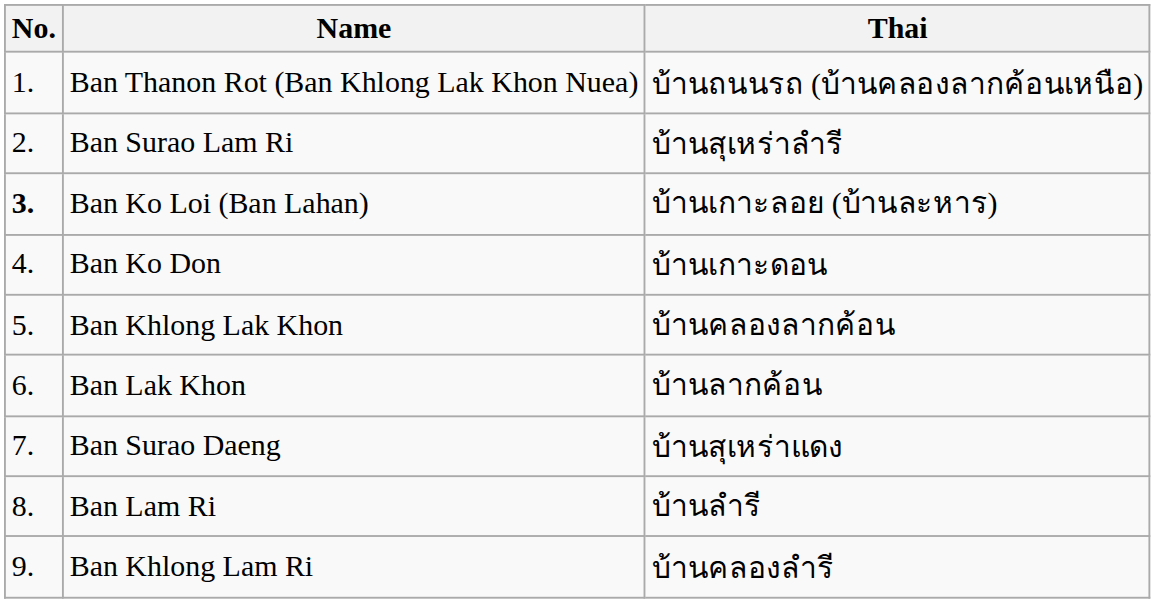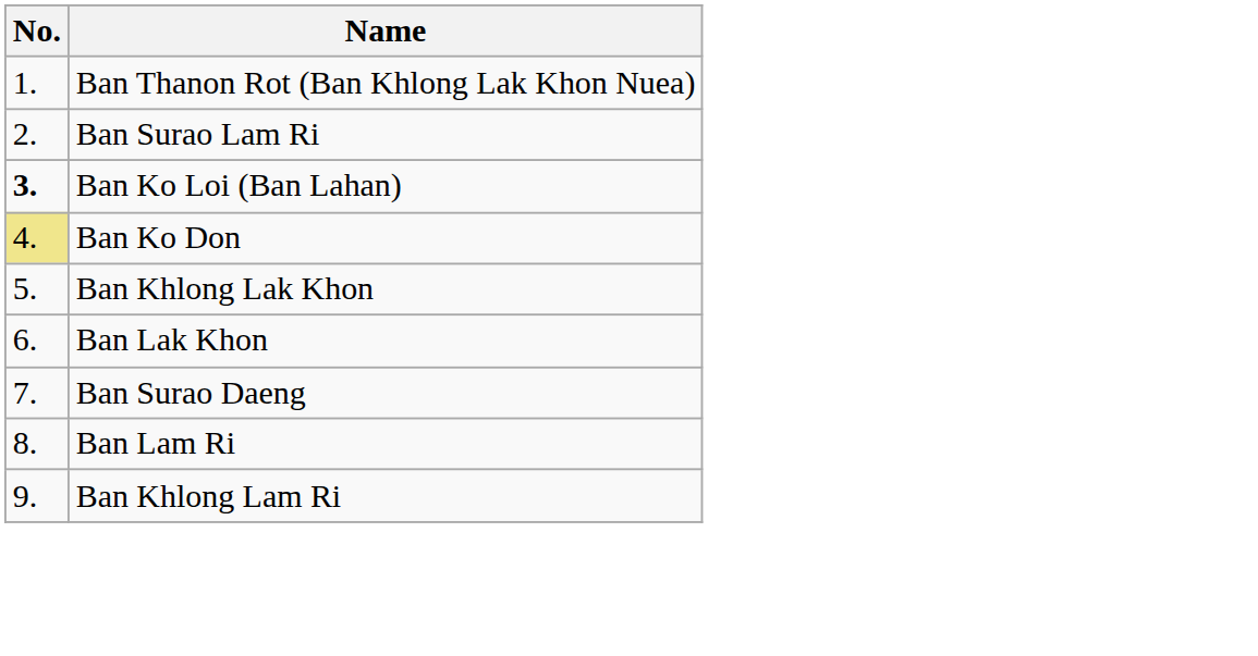- column: Thai | บ้านถนนรถ (บ้านคลองลากค้อนเหนือ) | บ้านสุเหร่าลำรี | บ้านเกาะลอย (บ้านละหาร) | บ้านเกาะดอน | บ้านคลองลากค้อน | บ้านลากค้อน | บ้านสุเหร่าแดง | บ้านลำรี | บ้านคลองลำรี
Ban Ko Don | No.: no background -> khaki background
